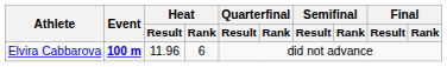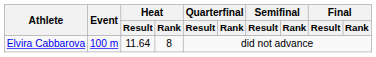Elvira Cabbarova | Event: bold -> normal
Elvira Cabbarova | Heat / Result: 11.96 -> 11.64
Elvira Cabbarova | Heat / Rank: 6 -> 8
